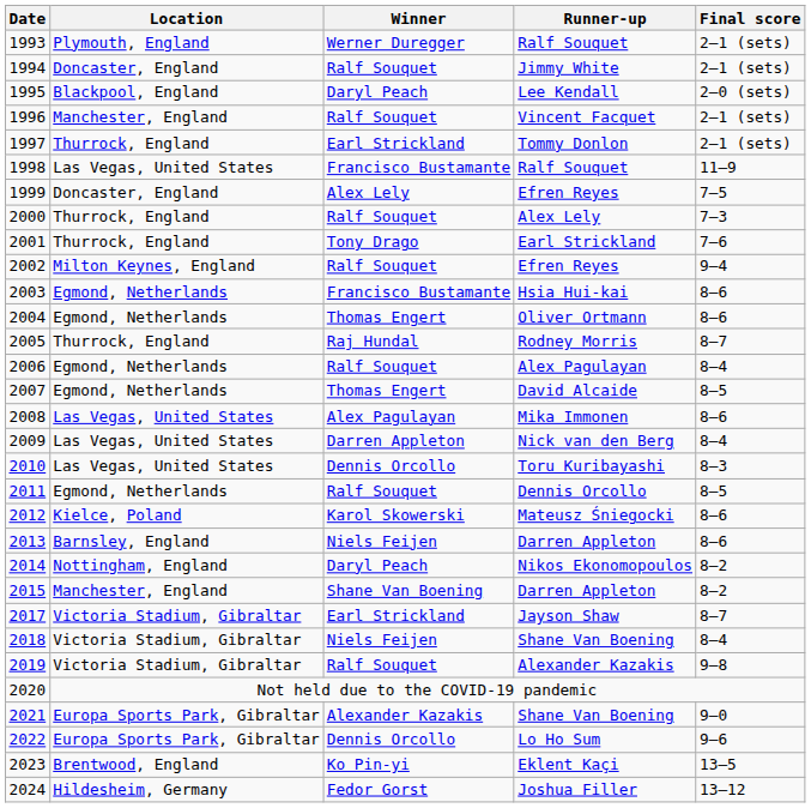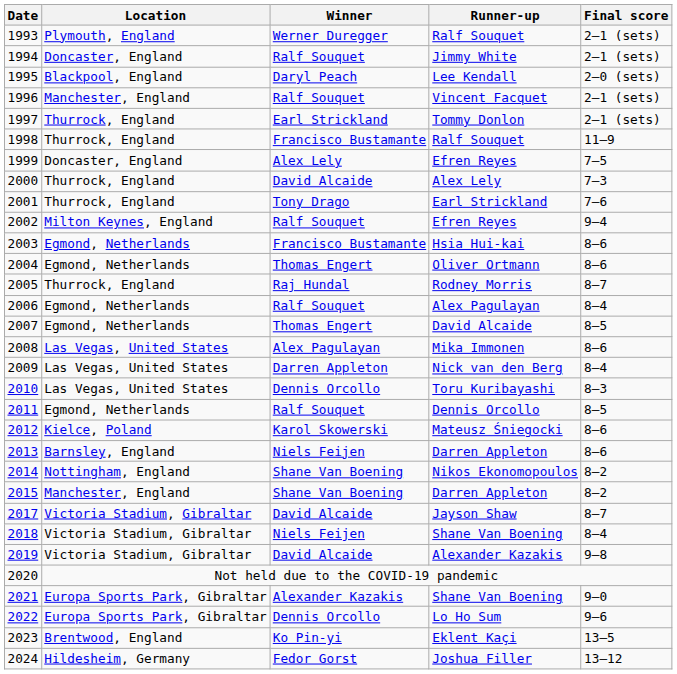1998 | Location: Las Vegas, United States -> Thurrock, England
2000 | Winner: Ralf Souquet -> David Alcaide
2014 | Winner: Daryl Peach -> Shane Van Boening
2017 | Winner: Earl Strickland -> David Alcaide
2019 | Winner: Ralf Souquet -> David Alcaide
